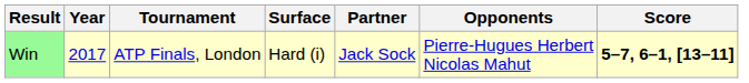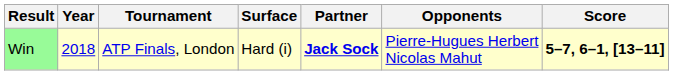Win | Year: 2017 -> 2018
Win | Partner: normal -> bold
